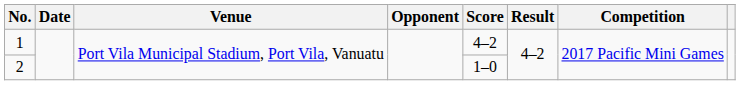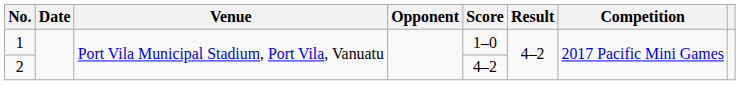1 | Score: 4–2 -> 1–0
2 | Score: 1–0 -> 4–2
